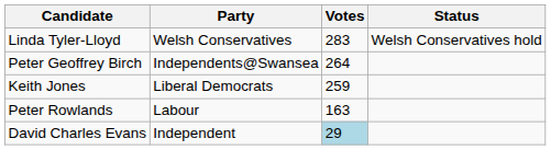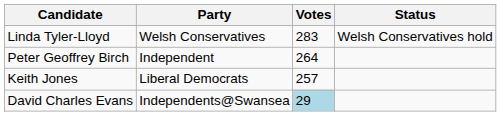Peter Geoffrey Birch | Party: Independents@Swansea -> Independent
Keith Jones | Votes: 259 -> 257
- row: Peter Rowlands | Labour | 163
David Charles Evans | Party: Independent -> Independents@Swansea
